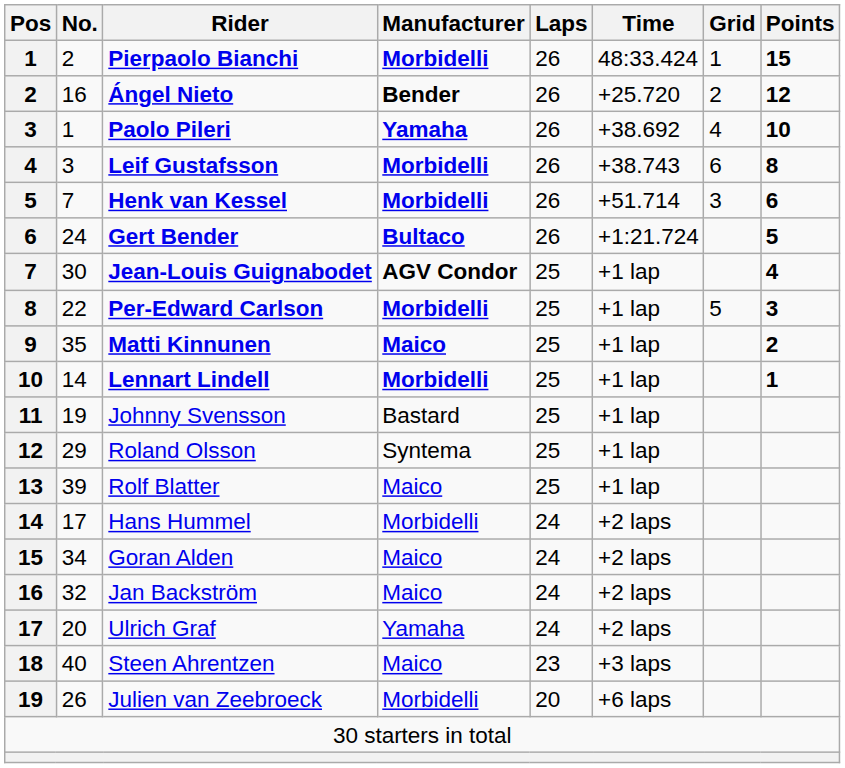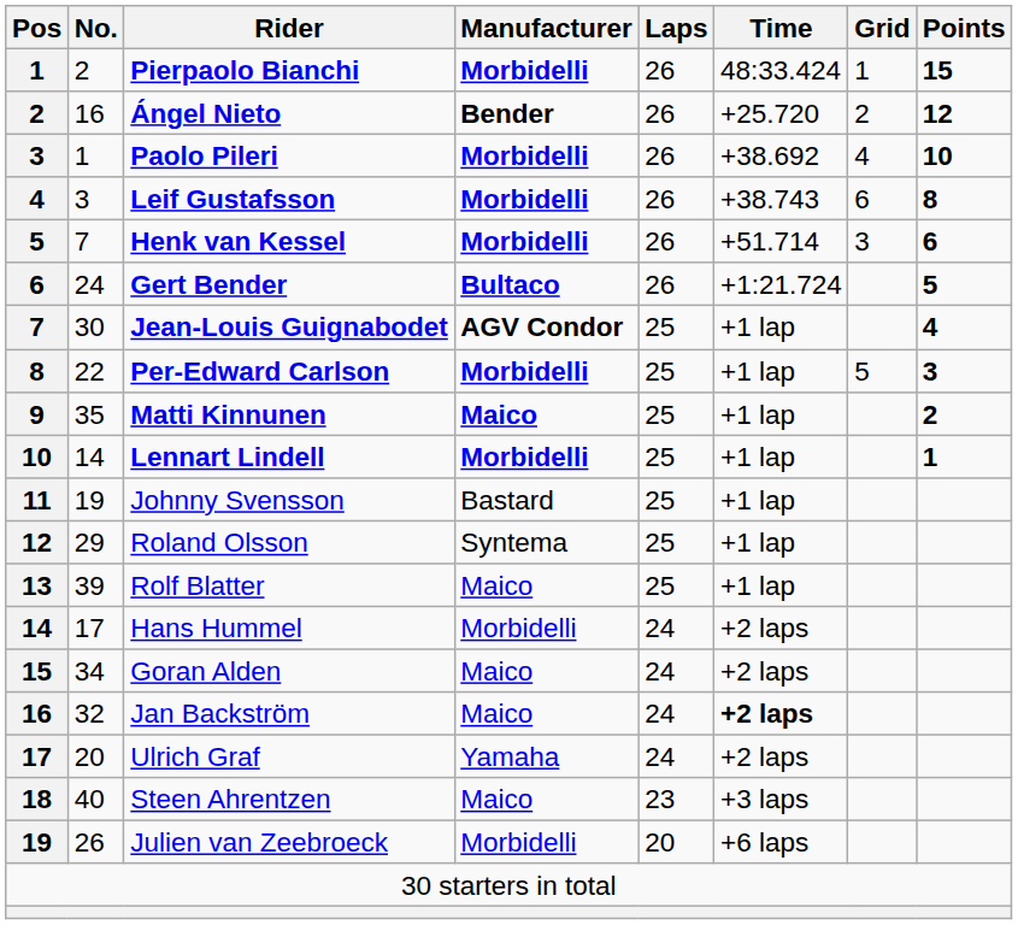Paolo Pileri | Manufacturer: Yamaha -> Morbidelli
Jan Backström | Time: normal -> bold
